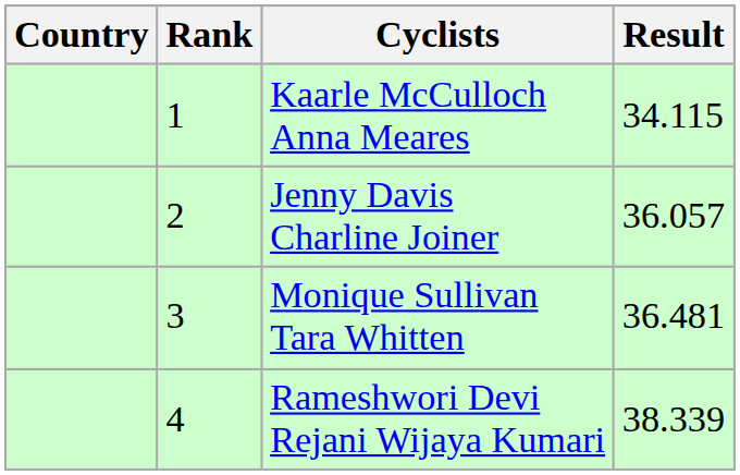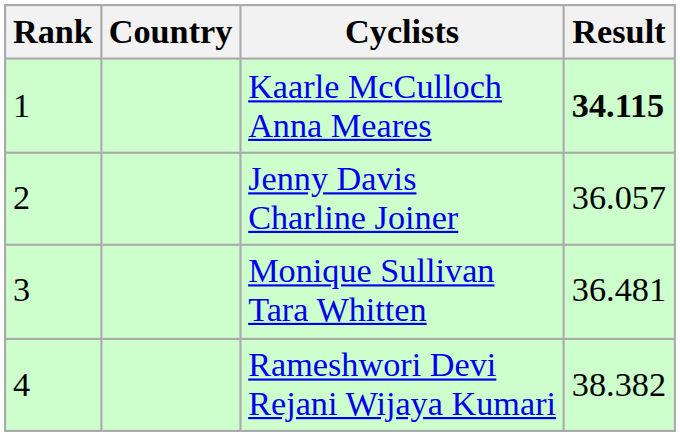columns swapped: Rank <-> Country
Kaarle McCulloch Anna Meares | Result: normal -> bold
Rameshwori Devi Rejani Wijaya Kumari | Result: 38.339 -> 38.382
